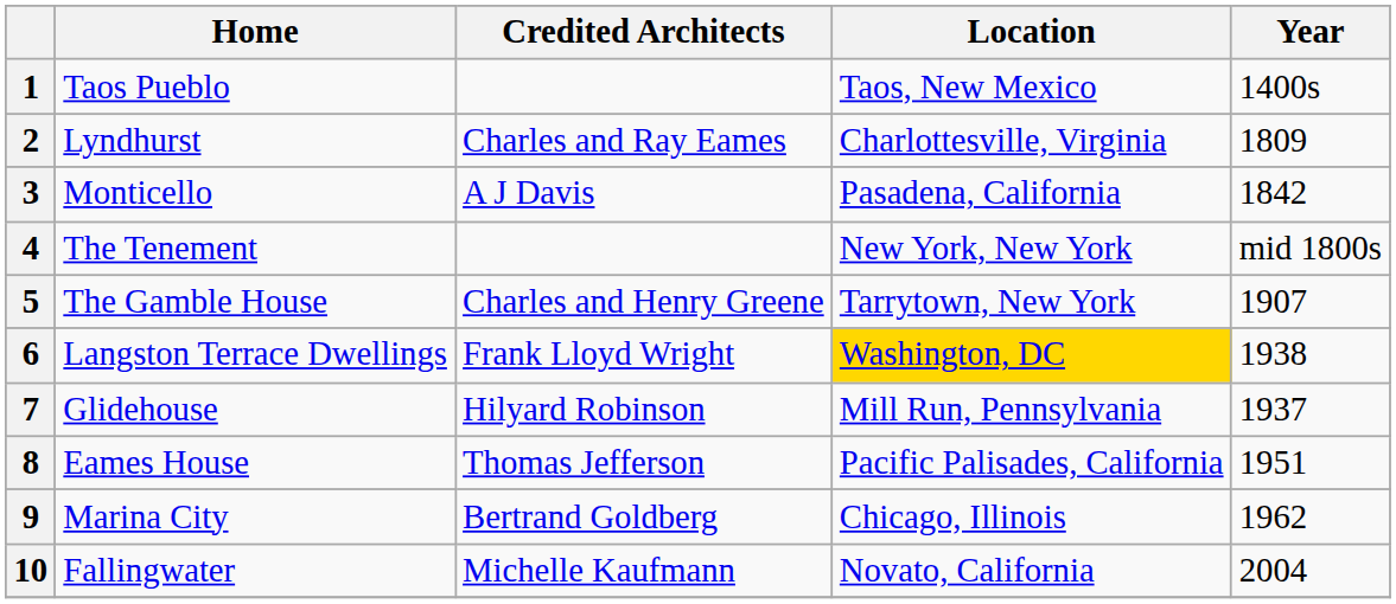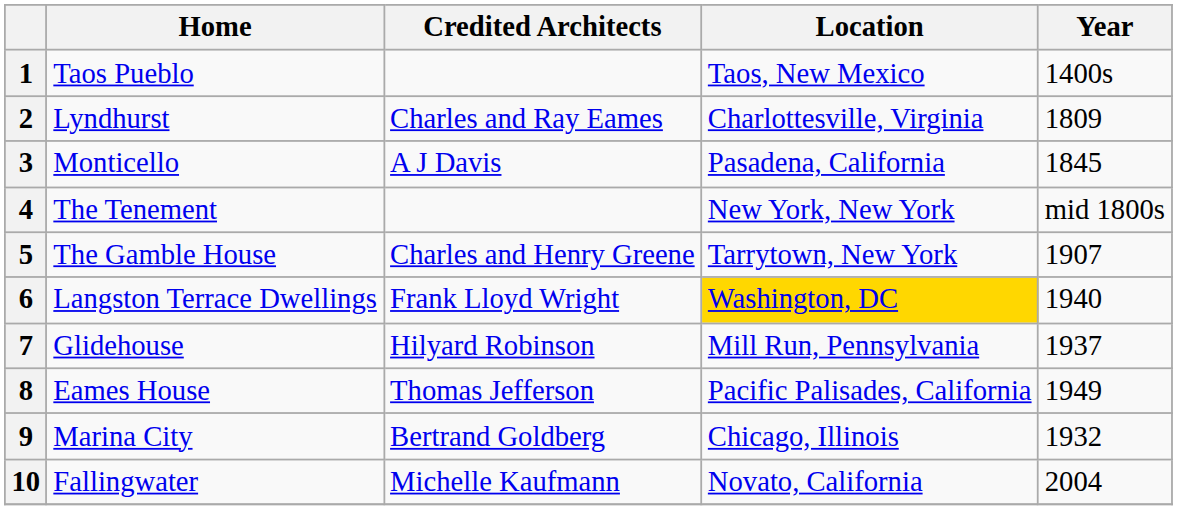3 | Year: 1842 -> 1845
6 | Year: 1938 -> 1940
8 | Year: 1951 -> 1949
9 | Year: 1962 -> 1932
